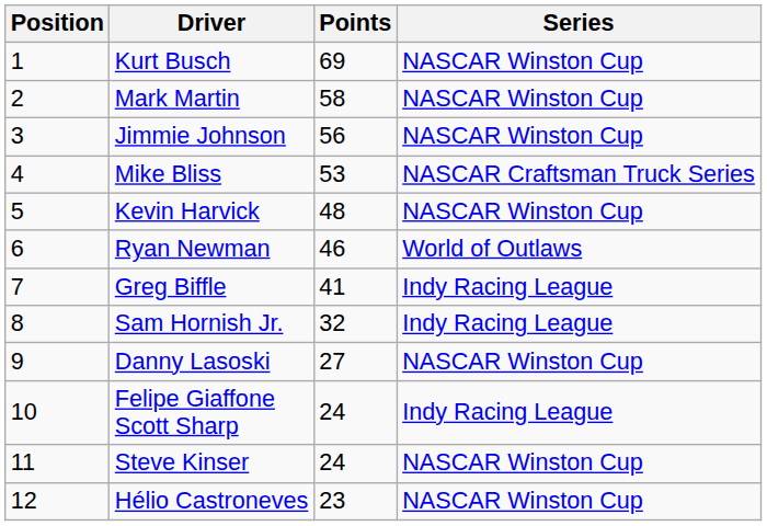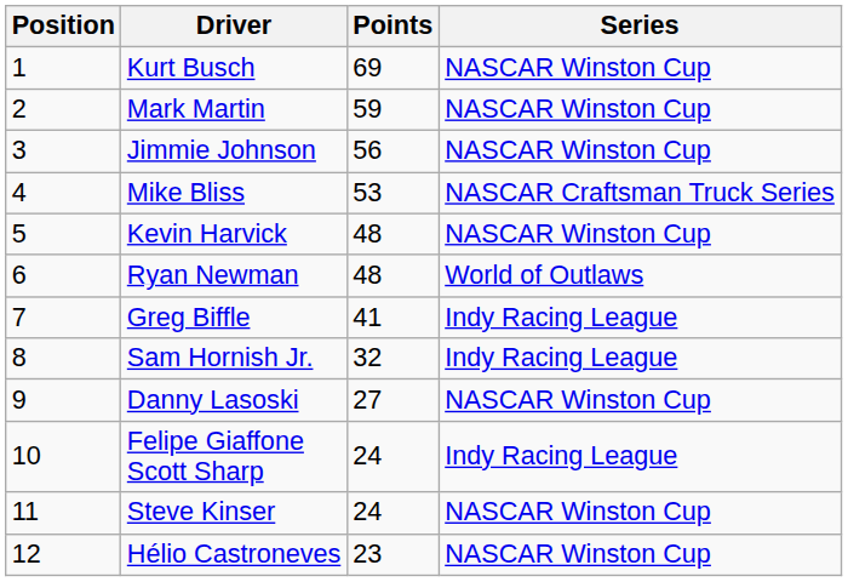Mark Martin | Points: 58 -> 59
Ryan Newman | Points: 46 -> 48
